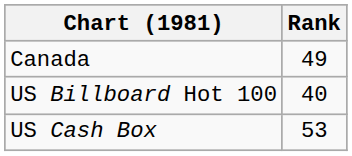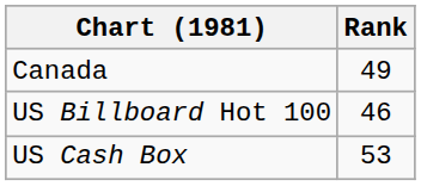US Billboard Hot 100 | Rank: 40 -> 46
